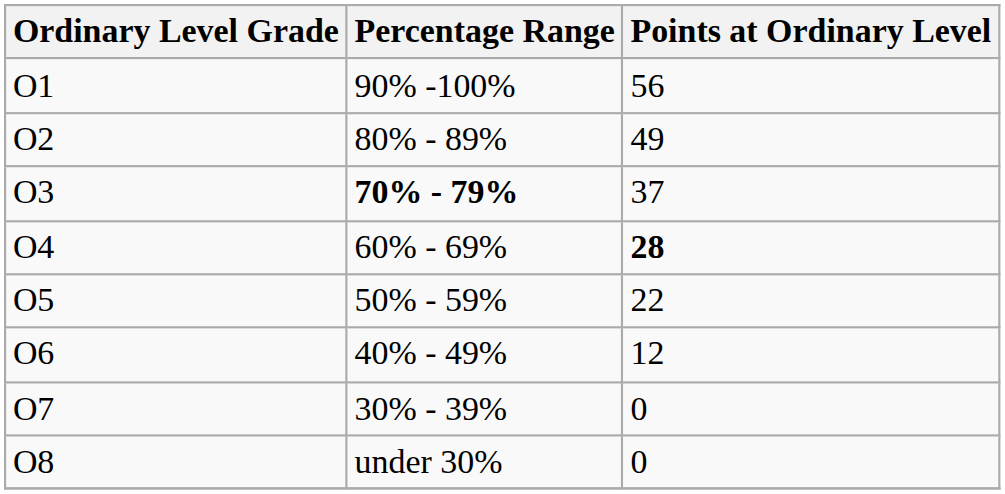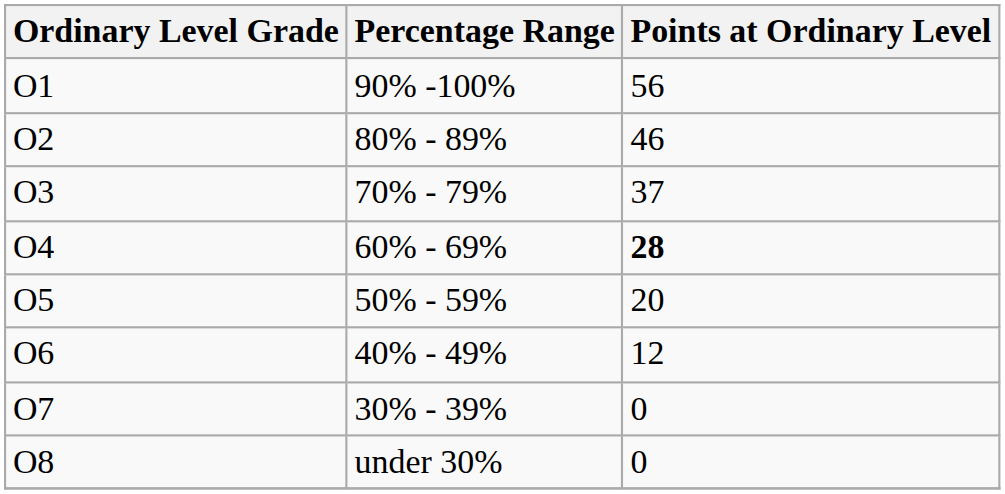O2 | Points at Ordinary Level: 49 -> 46
O3 | Percentage Range: bold -> normal
O5 | Points at Ordinary Level: 22 -> 20
